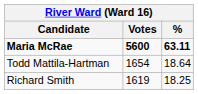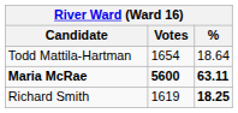rows swapped: Maria McRae <-> Todd Mattila-Hartman
Richard Smith | %: normal -> bold
